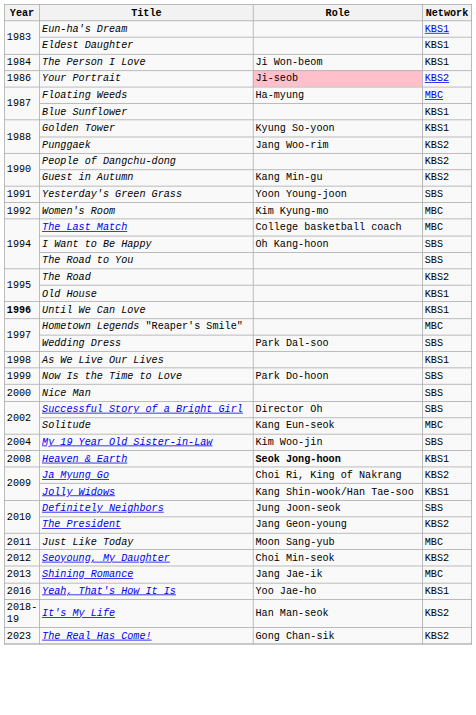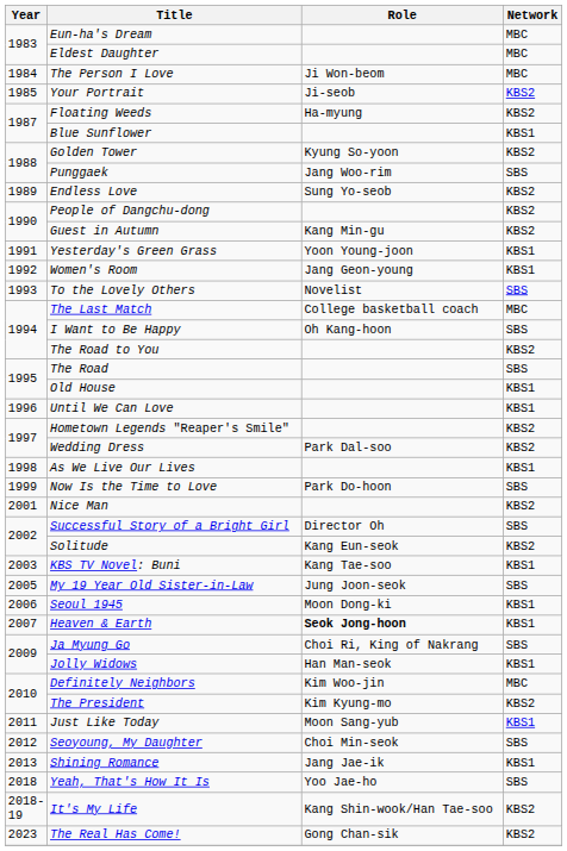Eun-ha's Dream | Network: KBS1 -> MBC
Eldest Daughter | Network: KBS1 -> MBC
The Person I Love | Network: KBS1 -> MBC
Your Portrait | Year: 1986 -> 1985
Your Portrait | Role: pink background -> no background
Floating Weeds | Network: MBC -> KBS2
Golden Tower | Network: KBS1 -> KBS2
Punggaek | Network: KBS2 -> SBS
+ row: 1989 | Endless Love | Sung Yo-seob | KBS2
Yesterday's Green Grass | Network: SBS -> KBS1
Women's Room | Role: Kim Kyung-mo -> Jang Geon-young
Women's Room | Network: MBC -> KBS1
+ row: 1993 | To the Lovely Others | Novelist | SBS
The Road to You | Network: SBS -> KBS2
The Road | Network: KBS2 -> SBS
Until We Can Love | Year: bold -> normal
Hometown Legends "Reaper's Smile" | Network: MBC -> KBS2
Wedding Dress | Network: SBS -> KBS2
Nice Man | Year: 2000 -> 2001
Nice Man | Network: SBS -> KBS2
Solitude | Network: MBC -> KBS2
+ row: 2003 | KBS TV Novel: Buni | Kang Tae-soo | KBS1
My 19 Year Old Sister-in-Law | Year: 2004 -> 2005
My 19 Year Old Sister-in-Law | Role: Kim Woo-jin -> Jung Joon-seok
+ row: 2006 | Seoul 1945 | Moon Dong-ki | KBS1
Heaven & Earth | Year: 2008 -> 2007
Ja Myung Go | Network: KBS2 -> SBS
Jolly Widows | Role: Kang Shin-wook/Han Tae-soo -> Han Man-seok
Definitely Neighbors | Role: Jung Joon-seok -> Kim Woo-jin
Definitely Neighbors | Network: SBS -> MBC
The President | Role: Jang Geon-young -> Kim Kyung-mo
Just Like Today | Network: MBC -> KBS1
Seoyoung, My Daughter | Network: KBS2 -> SBS
Shining Romance | Network: MBC -> KBS1
Yeah, That's How It Is | Year: 2016 -> 2018
Yeah, That's How It Is | Network: KBS1 -> SBS
It's My Life | Role: Han Man-seok -> Kang Shin-wook/Han Tae-soo
